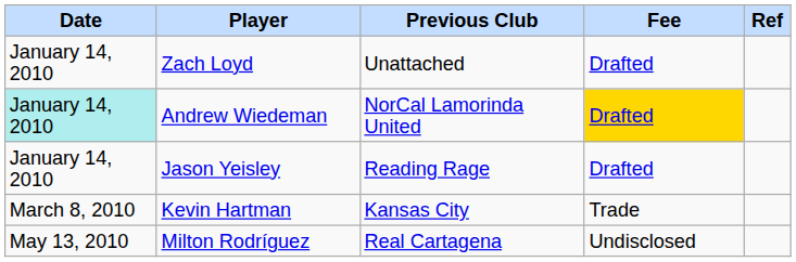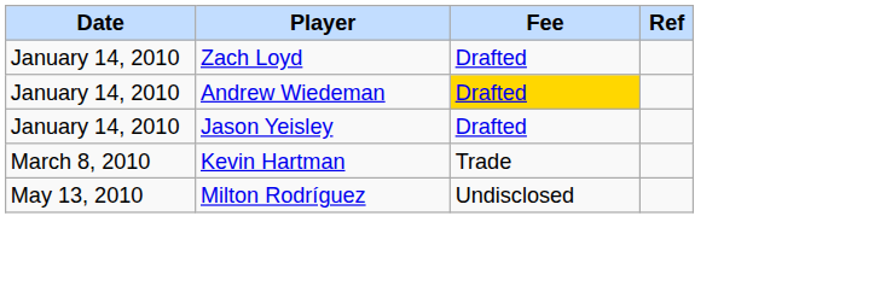- column: Previous Club | Unattached | NorCal Lamorinda United | Reading Rage | Kansas City | Real Cartagena
Andrew Wiedeman | Date: paleturquoise background -> no background
